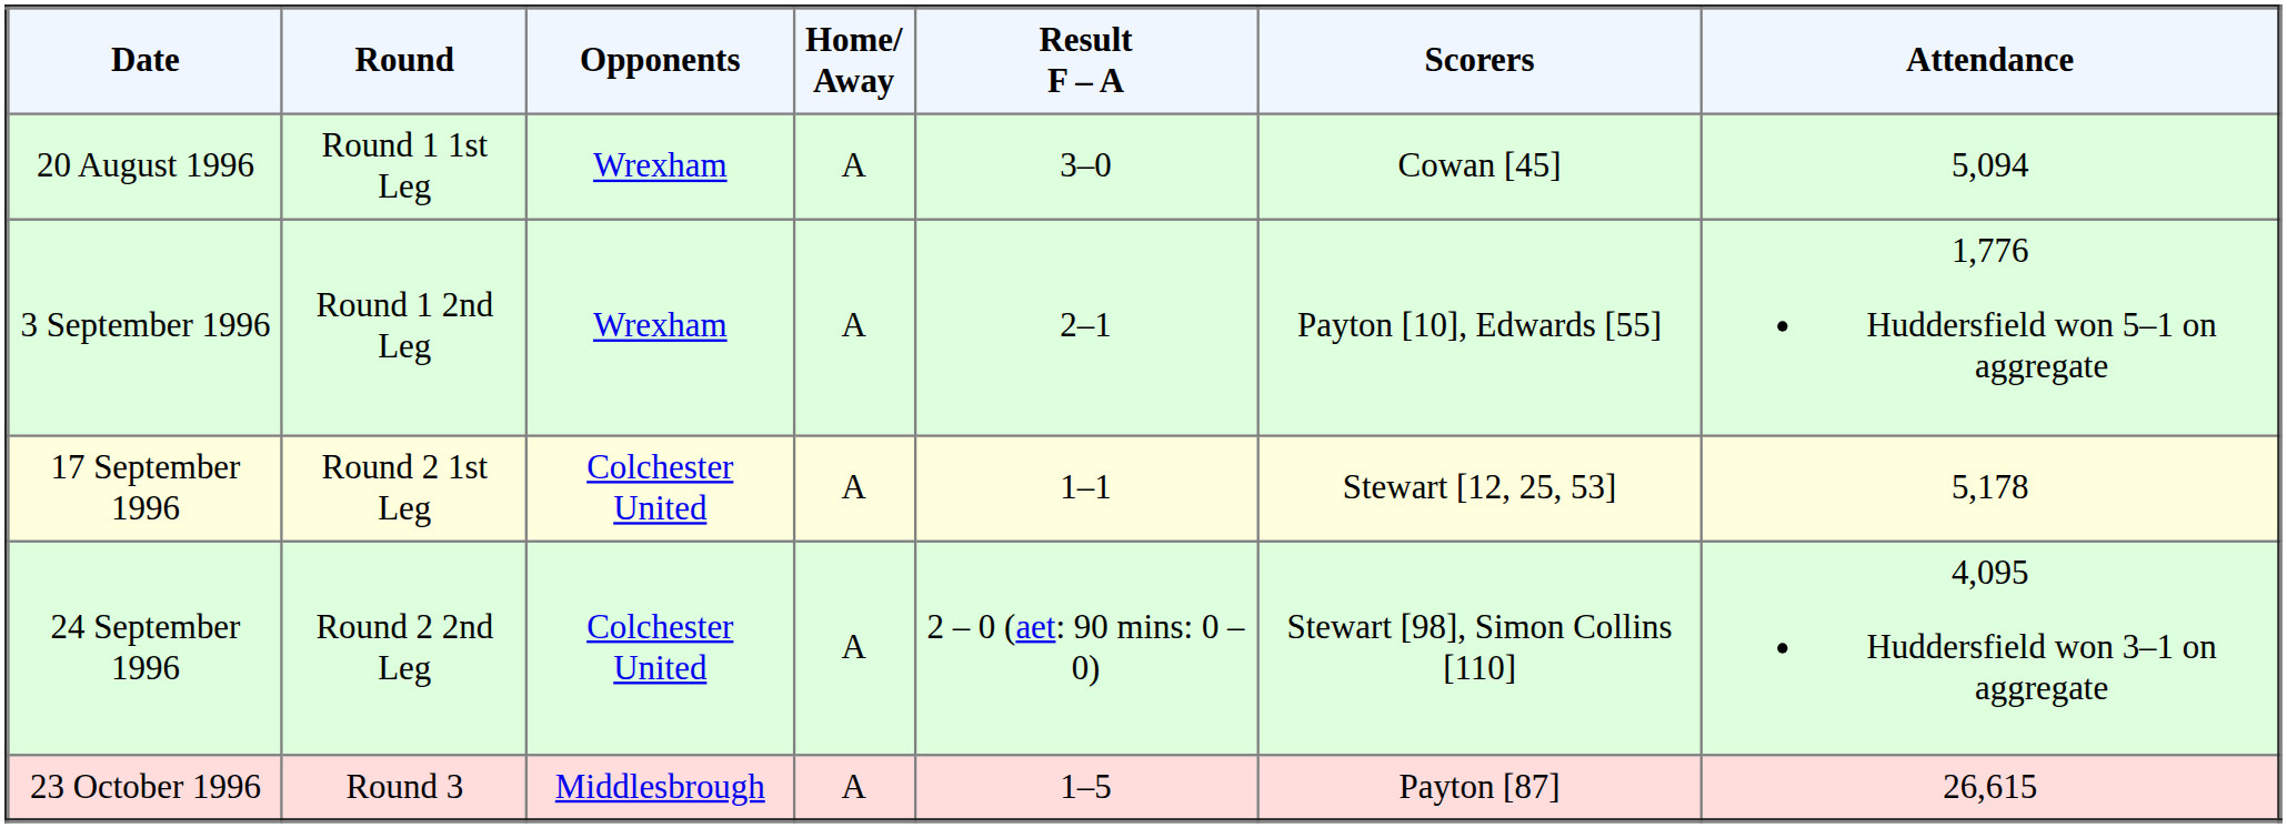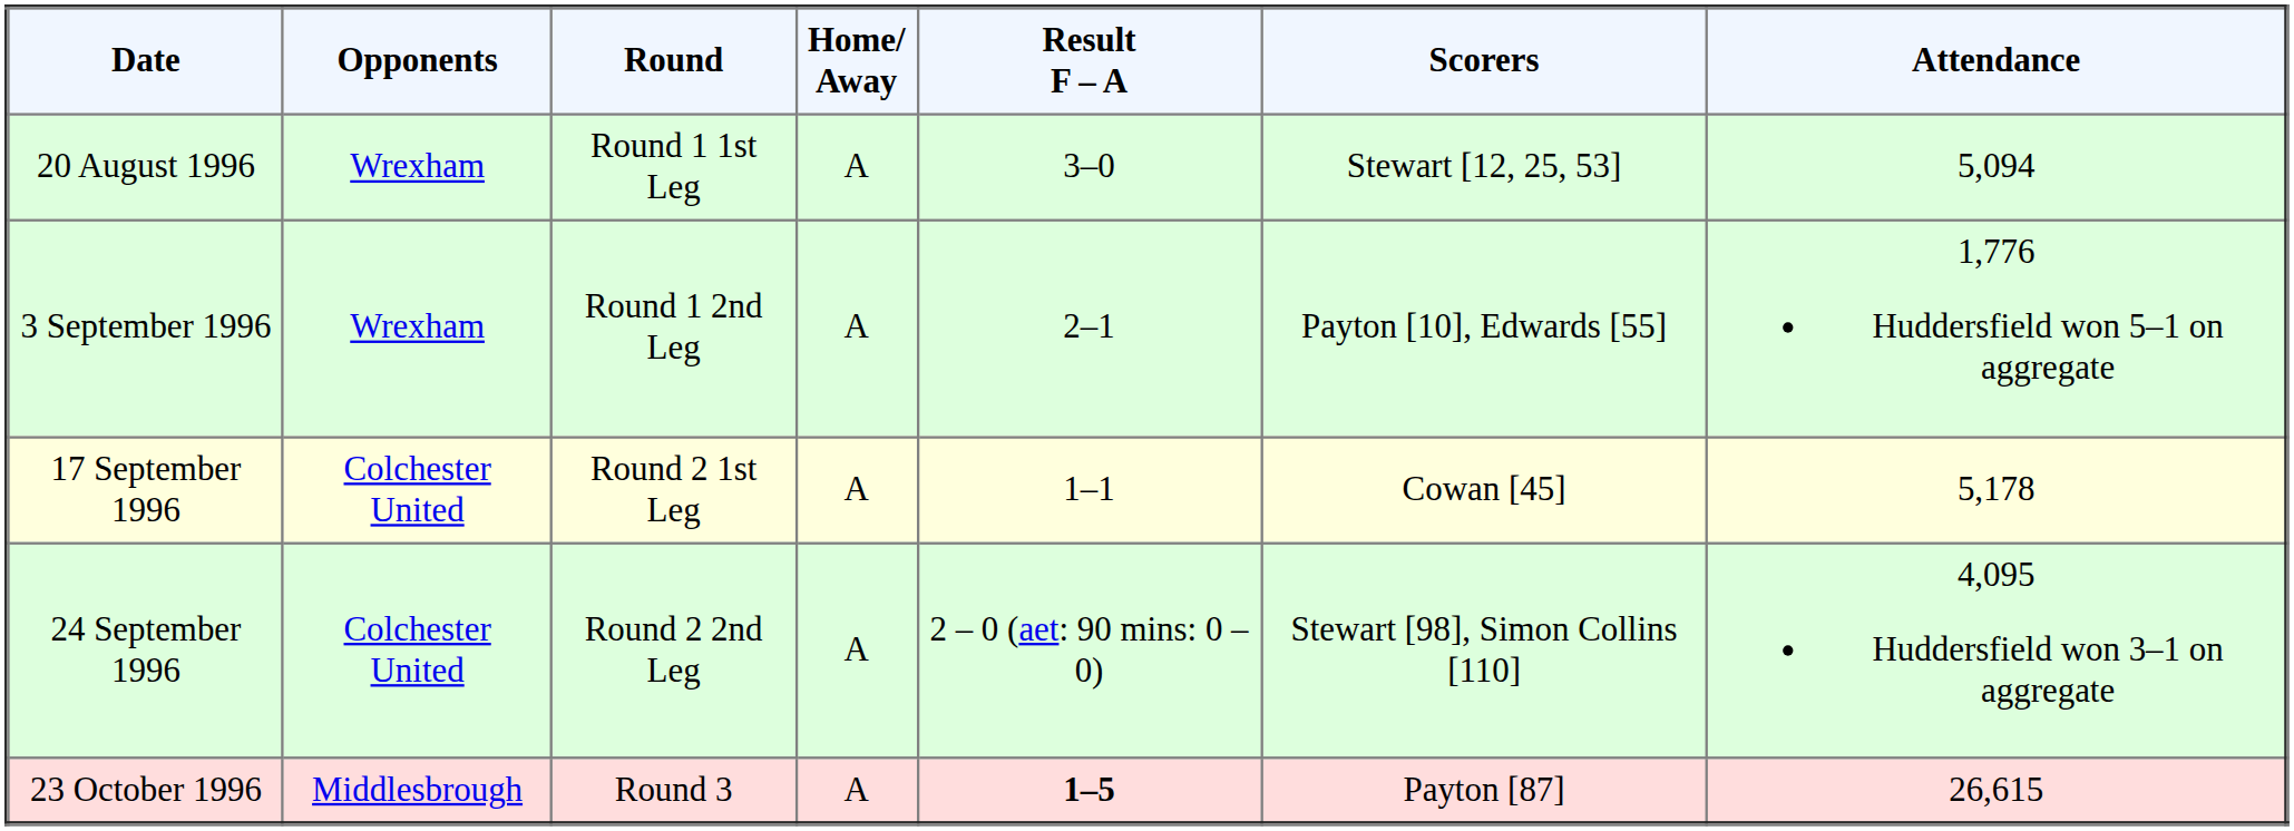columns swapped: Round <-> Opponents
20 August 1996 | Scorers: Cowan [45] -> Stewart [12, 25, 53]
17 September 1996 | Scorers: Stewart [12, 25, 53] -> Cowan [45]
23 October 1996 | Result F – A: normal -> bold
